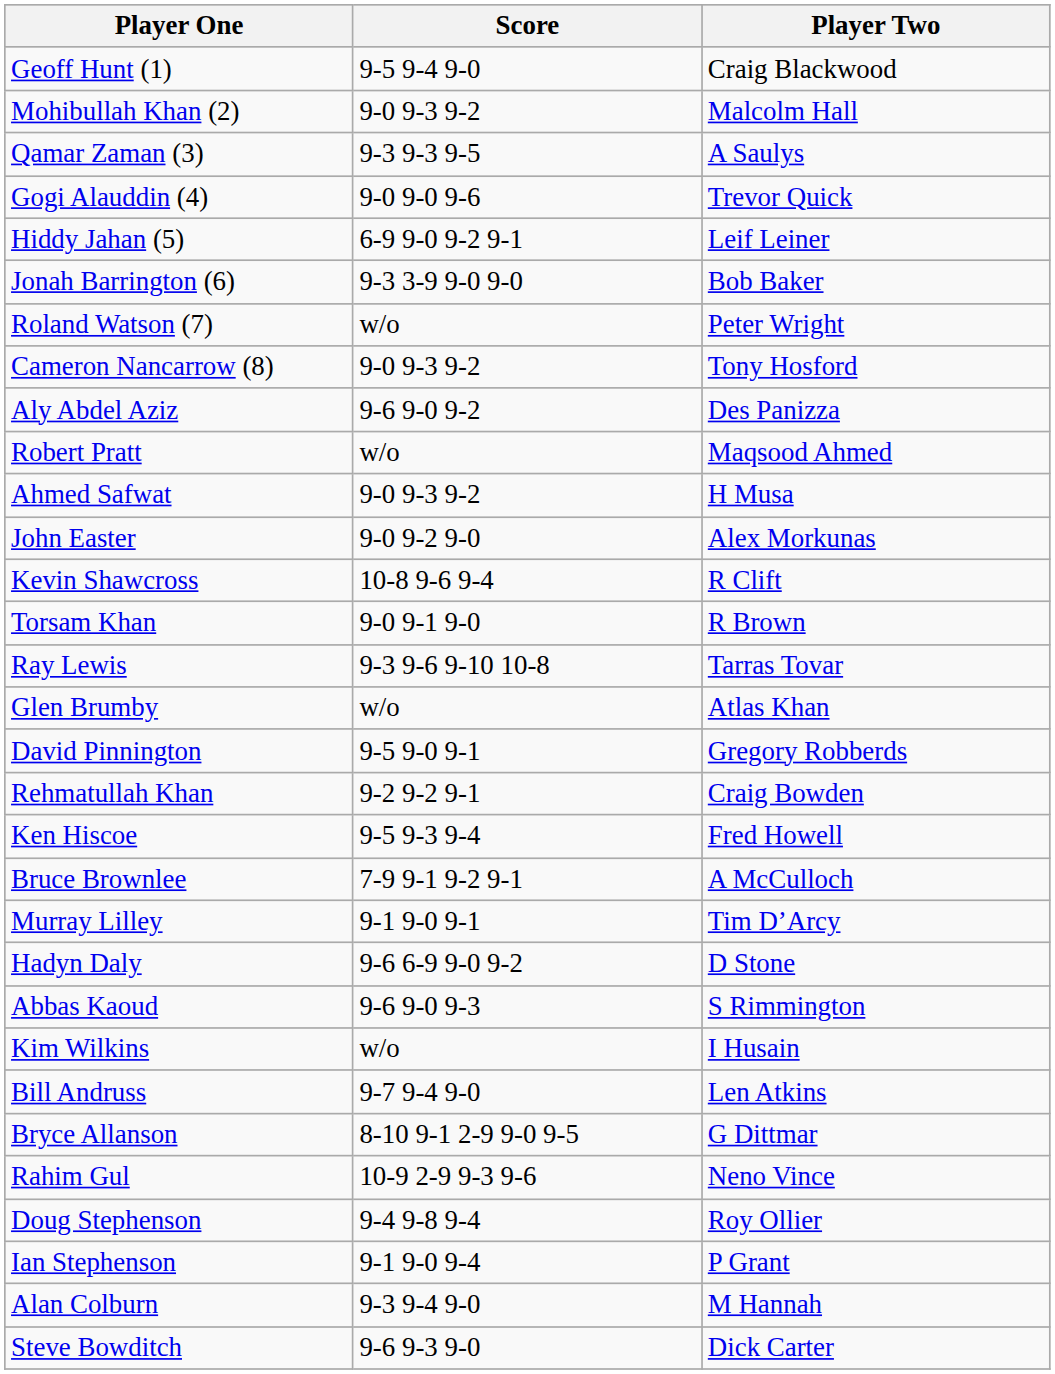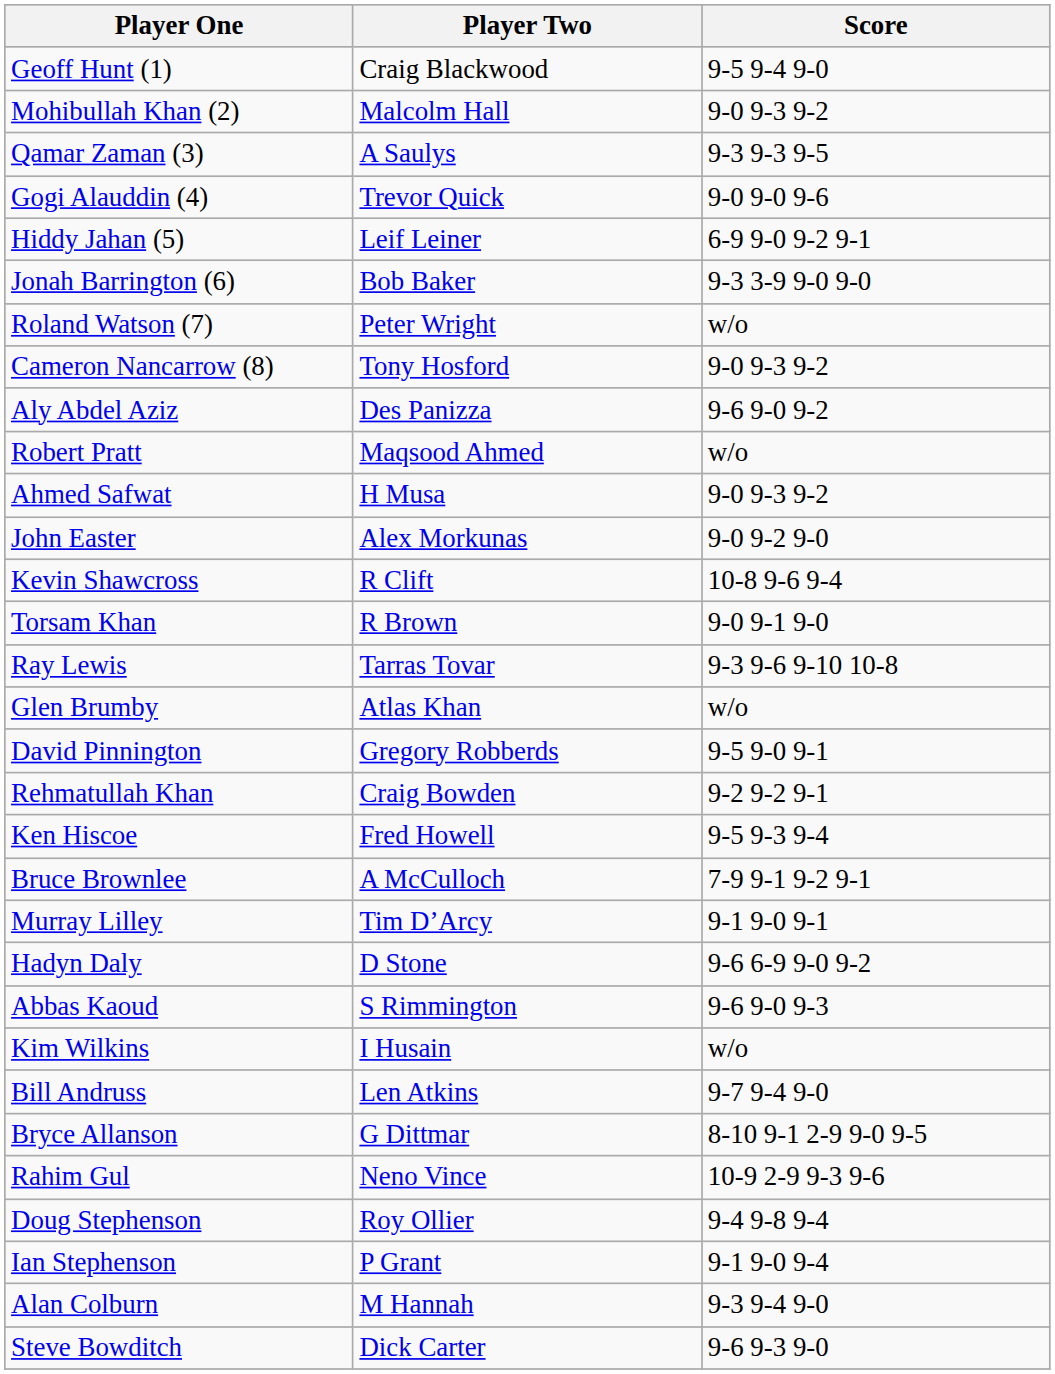columns swapped: Player Two <-> Score
